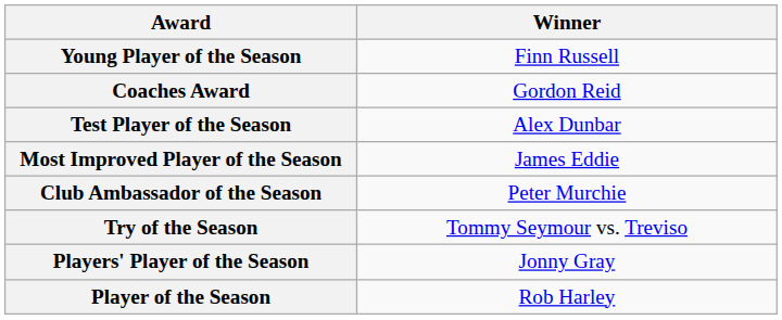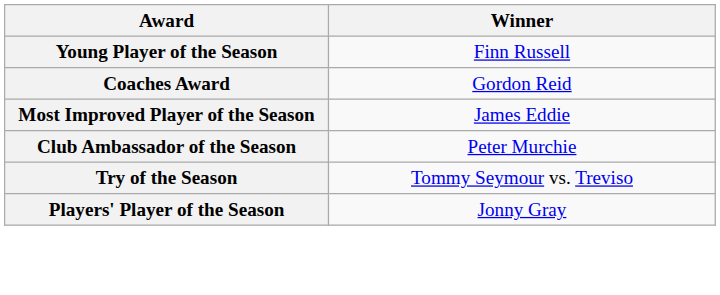- row: Test Player of the Season | Alex Dunbar
- row: Player of the Season | Rob Harley
